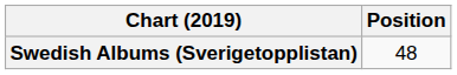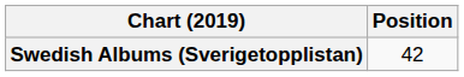Swedish Albums (Sverigetopplistan) | Position: 48 -> 42
